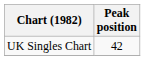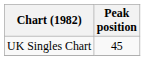UK Singles Chart | Peak position: 42 -> 45
